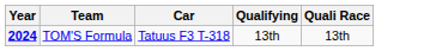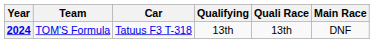+ column: Main Race | DNF
